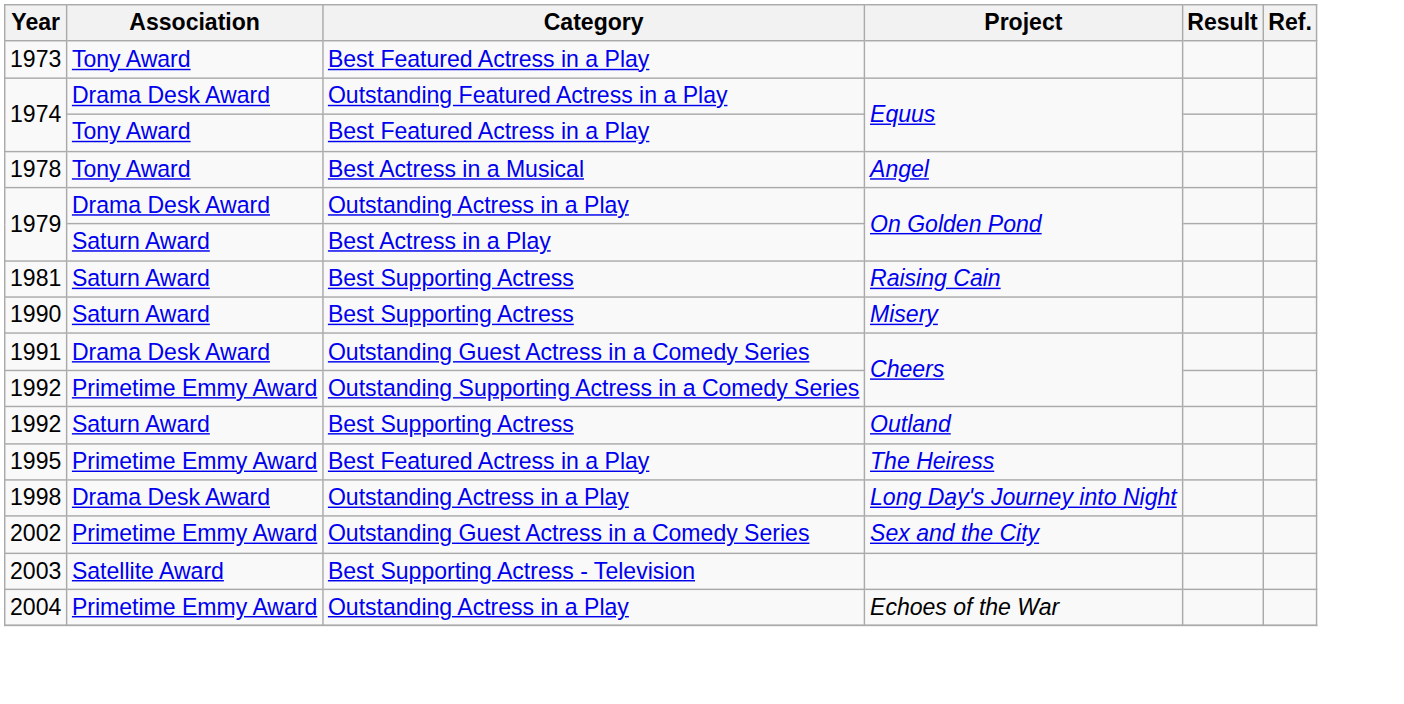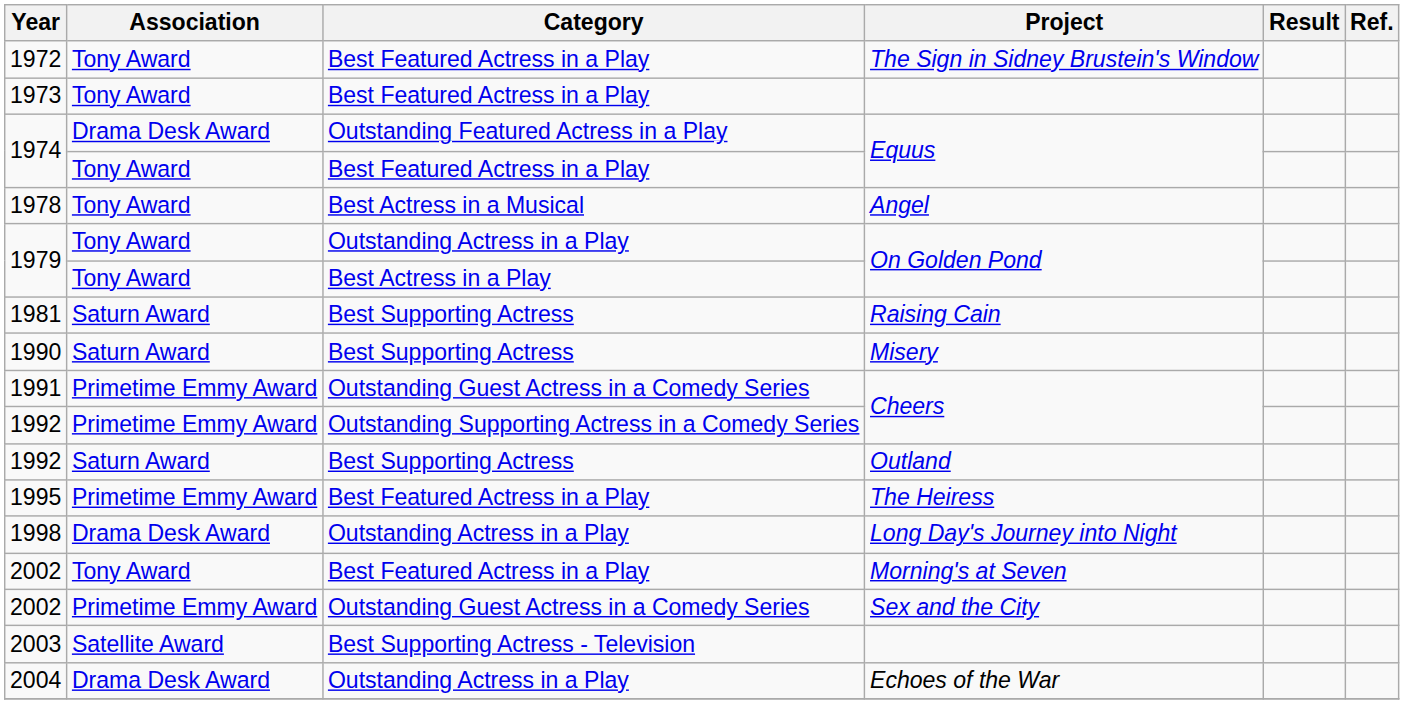+ row: 1972 | Tony Award | Best Featured Actress in a Play | The Sign in Sidney Brustein's Window
1979 / Outstanding Actress in a Play | Association: Drama Desk Award -> Tony Award
1979 / Best Actress in a Play | Association: Saturn Award -> Tony Award
1991 | Association: Drama Desk Award -> Primetime Emmy Award
+ row: 2002 | Tony Award | Best Featured Actress in a Play | Morning's at Seven
2004 | Association: Primetime Emmy Award -> Drama Desk Award
